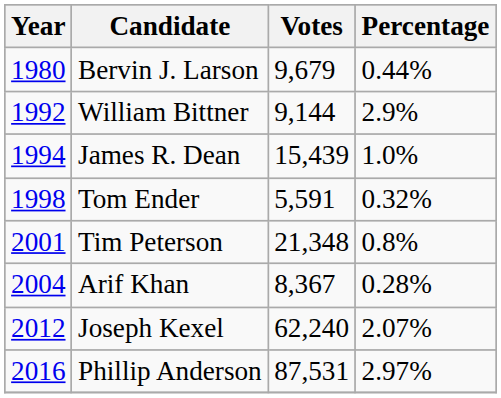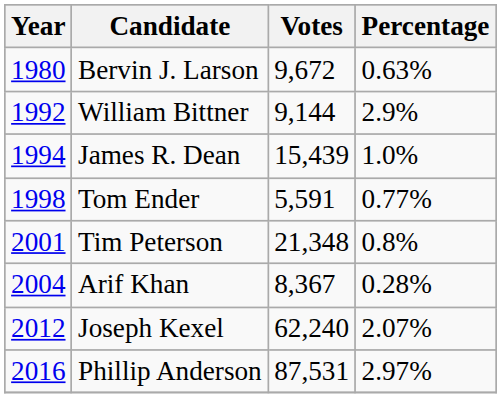Bervin J. Larson | Votes: 9,679 -> 9,672
Bervin J. Larson | Percentage: 0.44% -> 0.63%
Tom Ender | Percentage: 0.32% -> 0.77%
